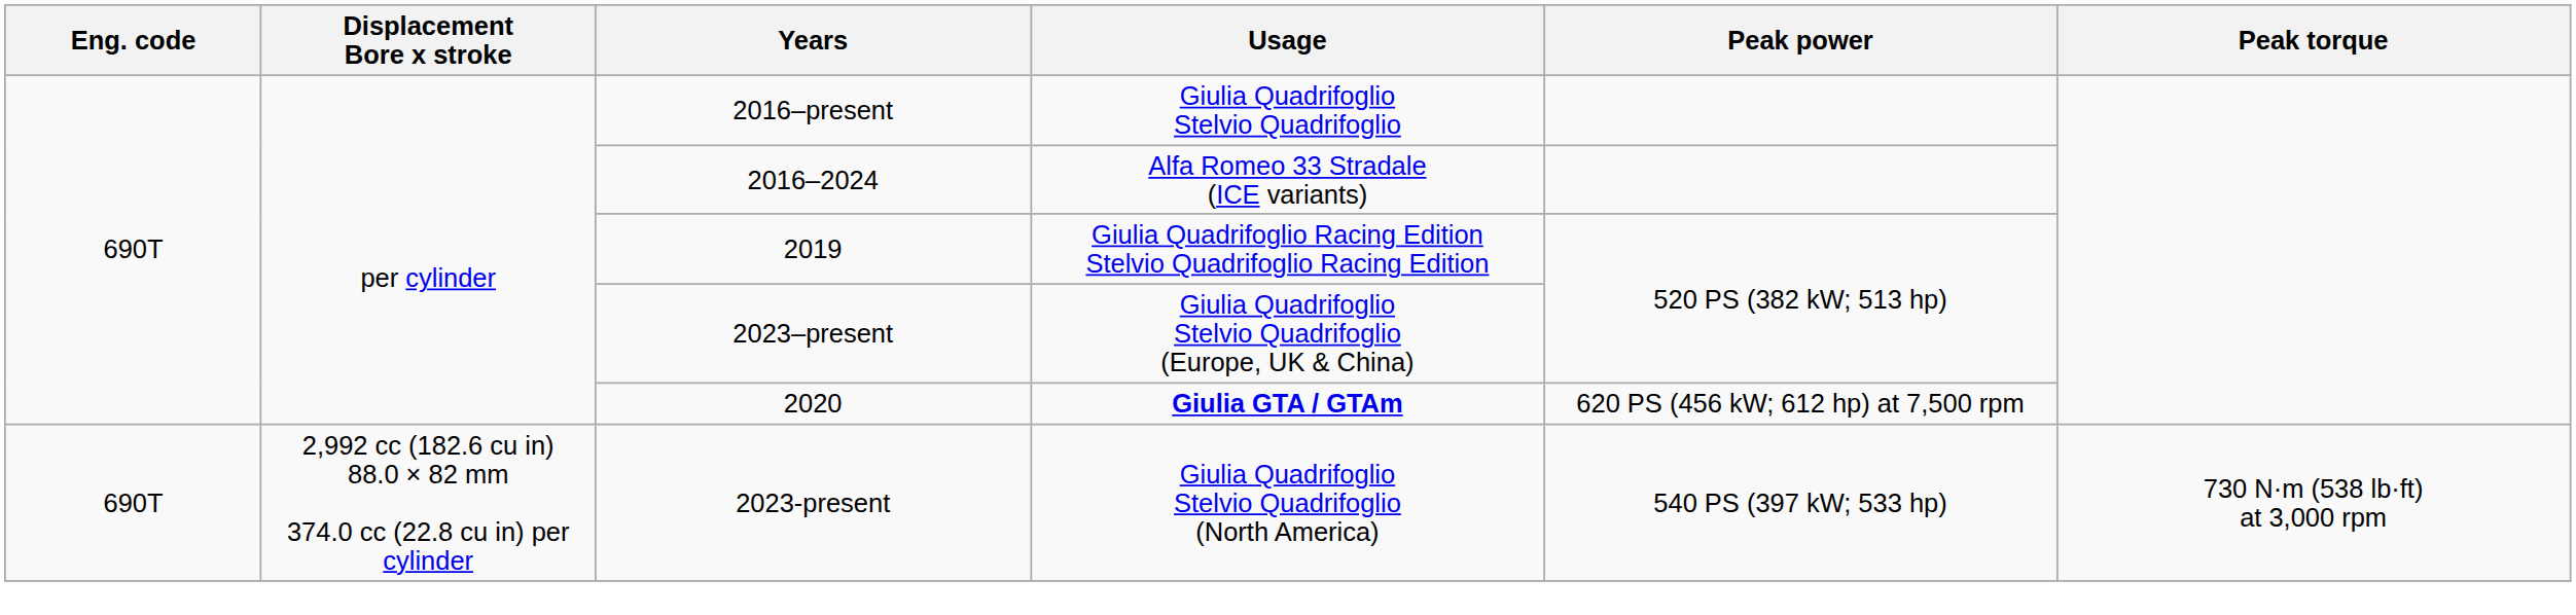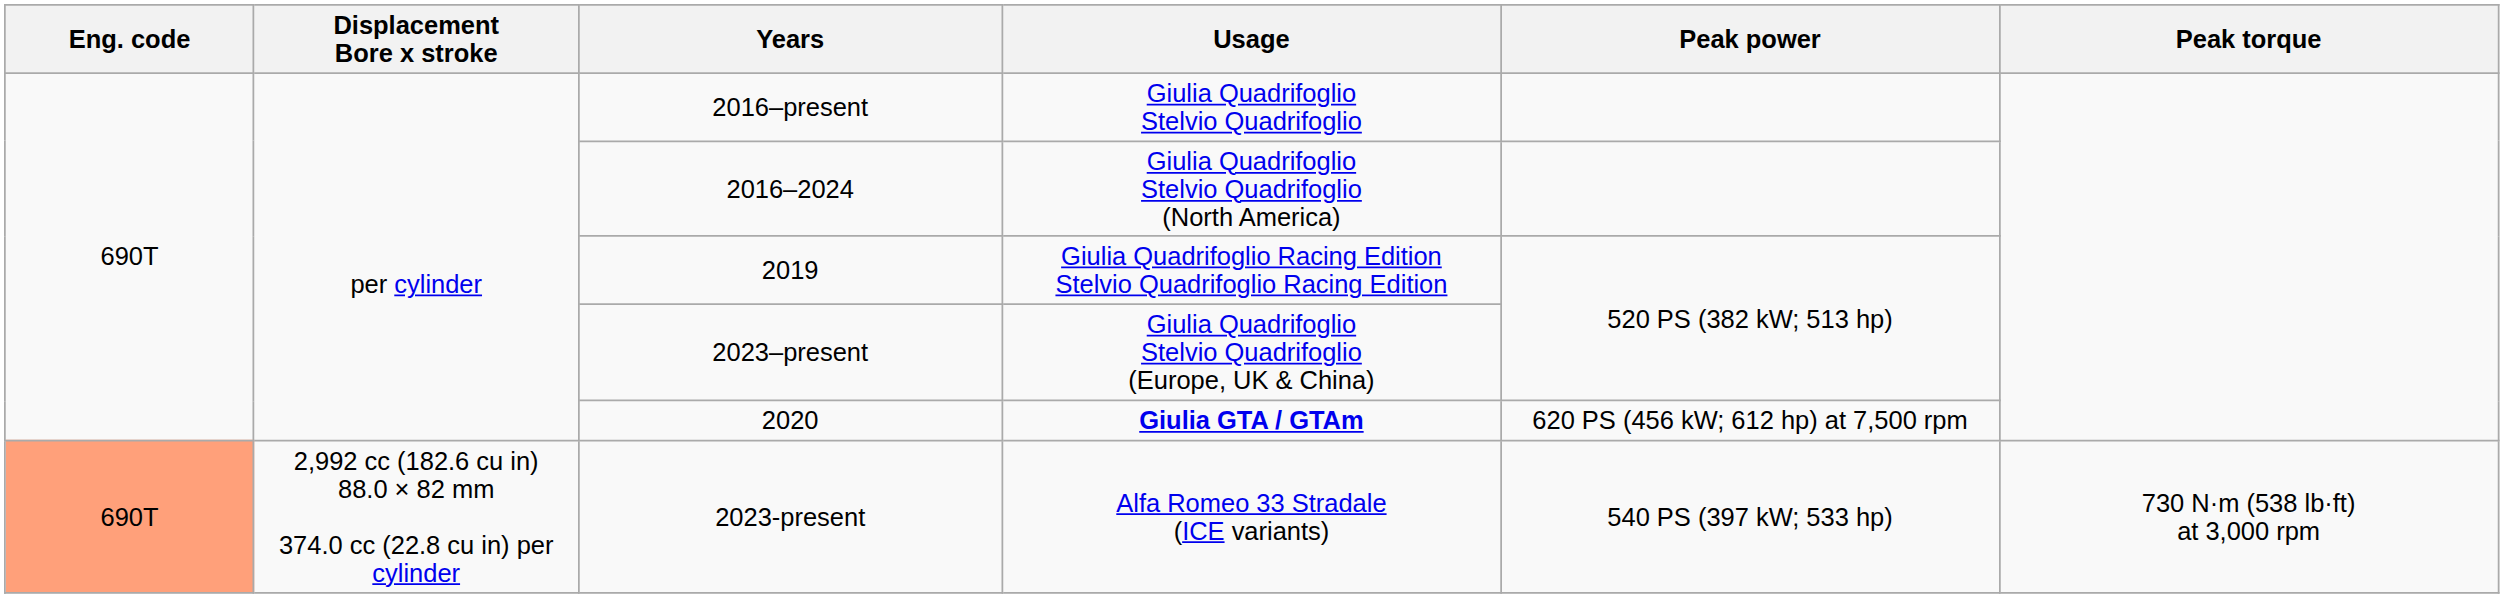2016–2024 | Usage: Alfa Romeo 33 Stradale (ICE variants) -> Giulia Quadrifoglio Stelvio Quadrifoglio (North America)
2023-present | Eng. code: no background -> lightsalmon background
2023-present | Usage: Giulia Quadrifoglio Stelvio Quadrifoglio (North America) -> Alfa Romeo 33 Stradale (ICE variants)
